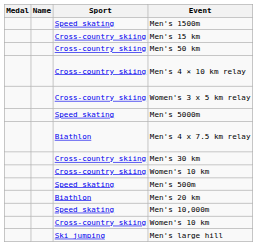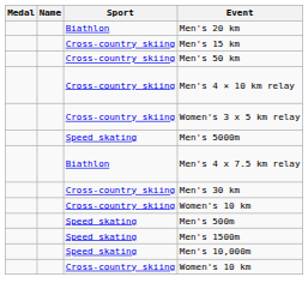rows swapped: Men's 20 km <-> Men's 1500m
- row: Ski jumping | Men's large hill
